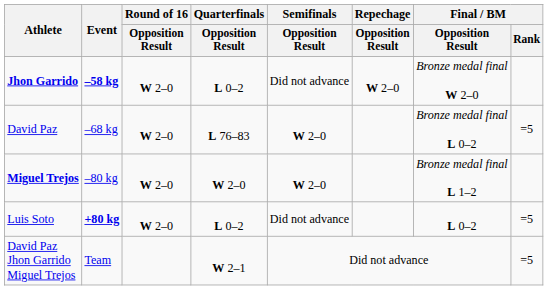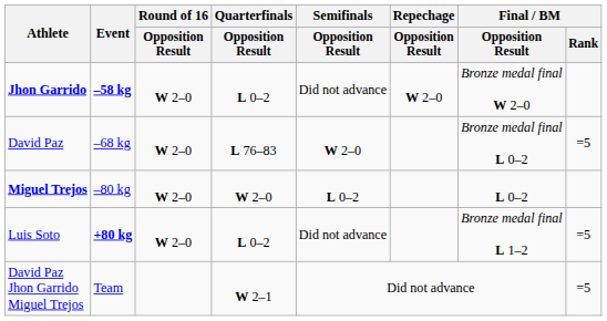Miguel Trejos | Semifinals / Opposition Result: W 2–0 -> L 0–2
Miguel Trejos | Final / BM / Opposition Result: Bronze medal final L 1–2 -> L 0–2
Luis Soto | Final / BM / Opposition Result: L 0–2 -> Bronze medal final L 1–2
